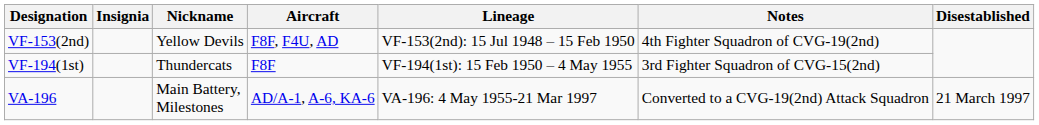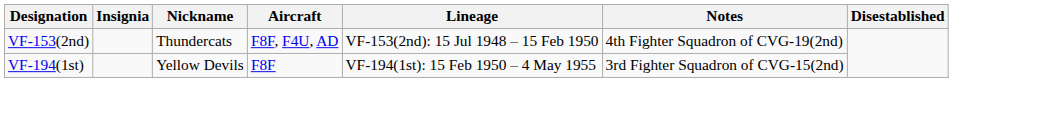VF-153(2nd) | Nickname: Yellow Devils -> Thundercats
VF-194(1st) | Nickname: Thundercats -> Yellow Devils
- row: VA-196 | Main Battery, Milestones | AD/A-1, A-6, KA-6 | VA-196: 4 May 1955-21 Mar 1997 | Converted to a CVG-19(2nd) Attack Squadron | 21 March 1997
